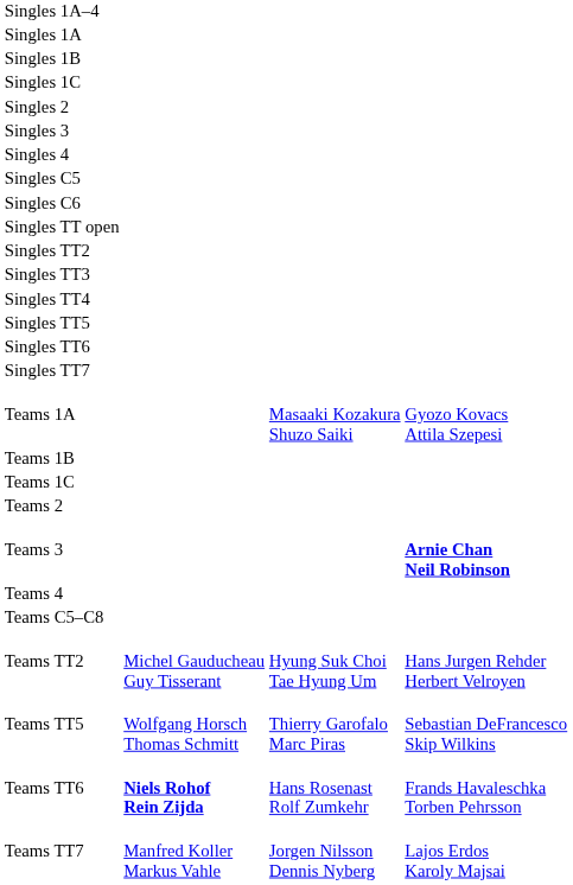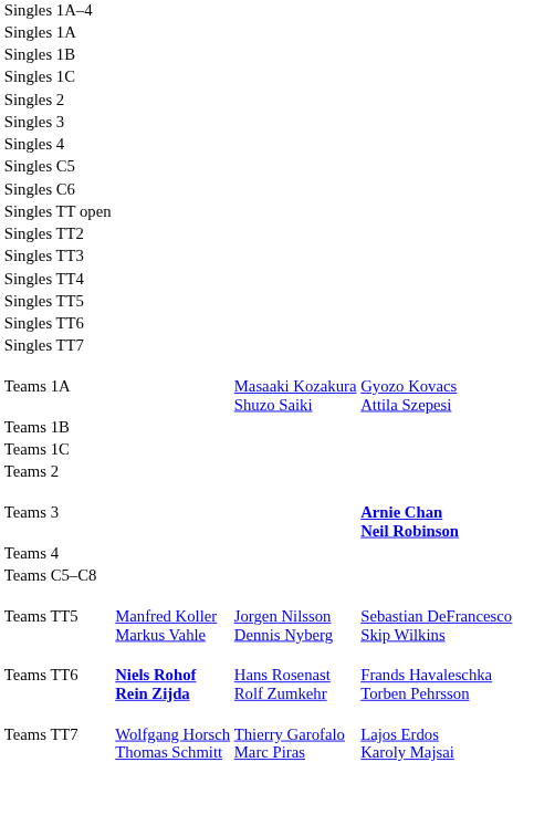- row: Teams TT2 | Michel Gauducheau Guy Tisserant | Hyung Suk Choi Tae Hyung Um | Hans Jurgen Rehder Herbert Velroyen
Teams TT5 | column 2: Wolfgang Horsch Thomas Schmitt -> Manfred Koller Markus Vahle
Teams TT5 | column 3: Thierry Garofalo Marc Piras -> Jorgen Nilsson Dennis Nyberg
Teams TT7 | column 2: Manfred Koller Markus Vahle -> Wolfgang Horsch Thomas Schmitt
Teams TT7 | column 3: Jorgen Nilsson Dennis Nyberg -> Thierry Garofalo Marc Piras
